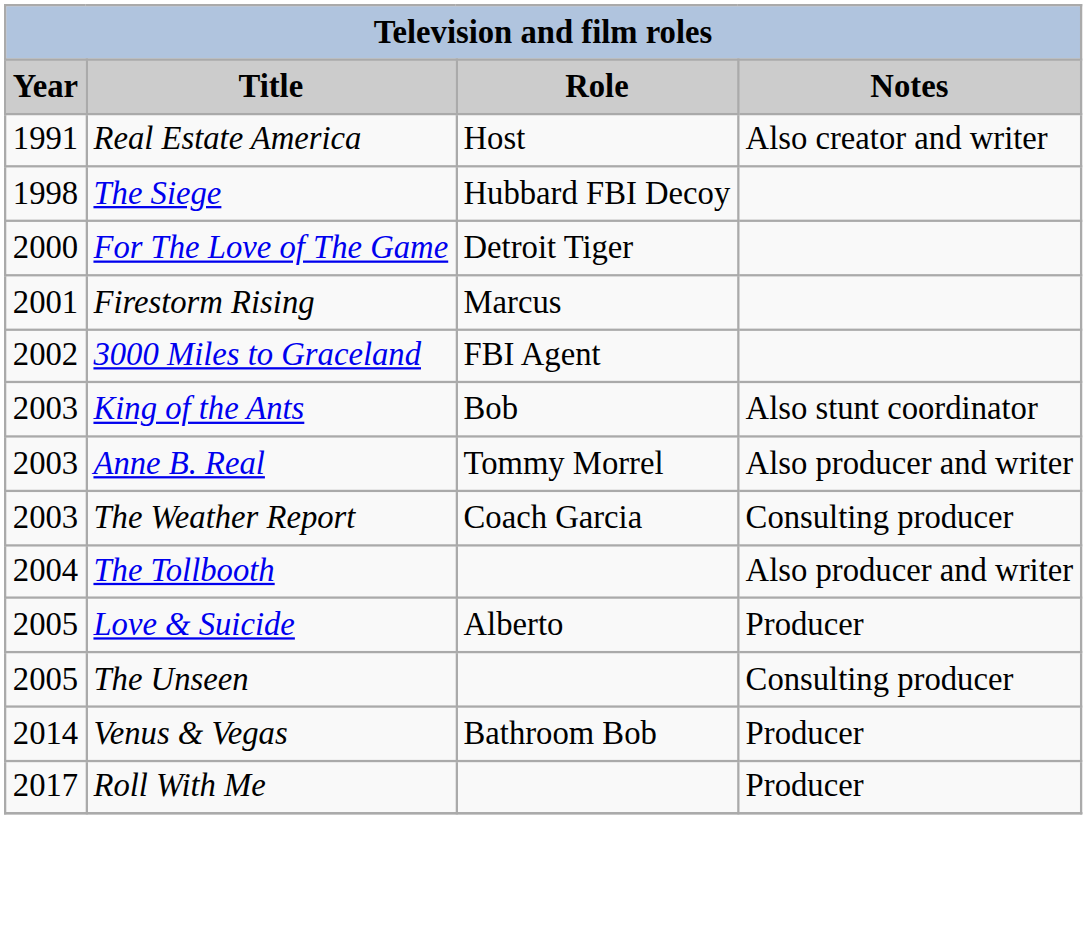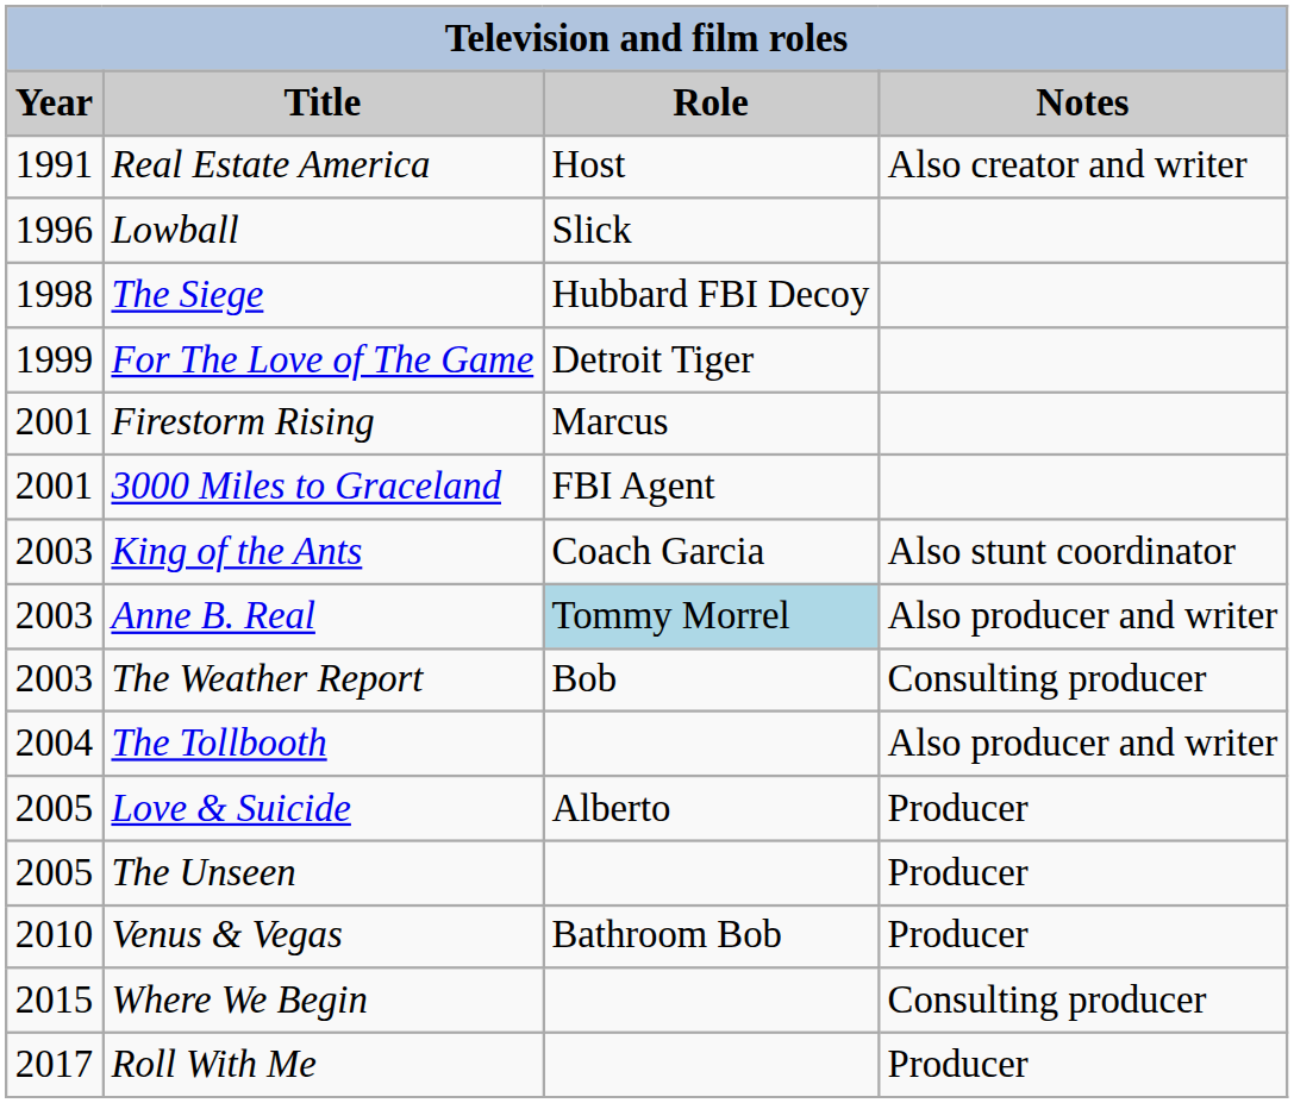+ row: 1996 | Lowball | Slick
For The Love of The Game | Year: 2000 -> 1999
3000 Miles to Graceland | Year: 2002 -> 2001
King of the Ants | Role: Bob -> Coach Garcia
Anne B. Real | Role: no background -> lightblue background
The Weather Report | Role: Coach Garcia -> Bob
The Unseen | Notes: Consulting producer -> Producer
Venus & Vegas | Year: 2014 -> 2010
+ row: 2015 | Where We Begin | Consulting producer
